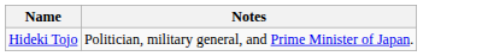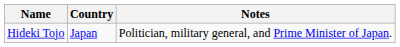+ column: Country | Japan
